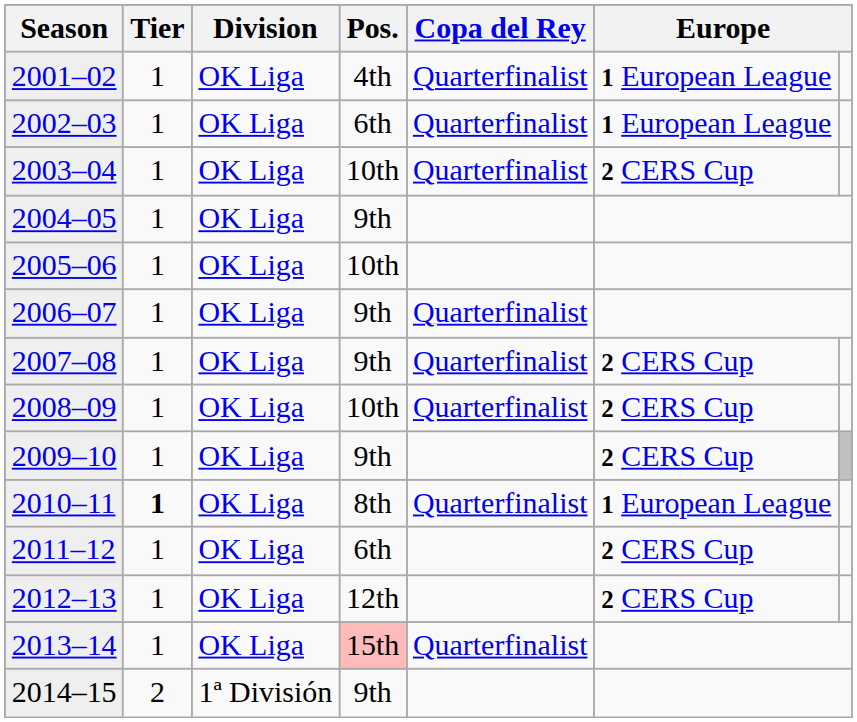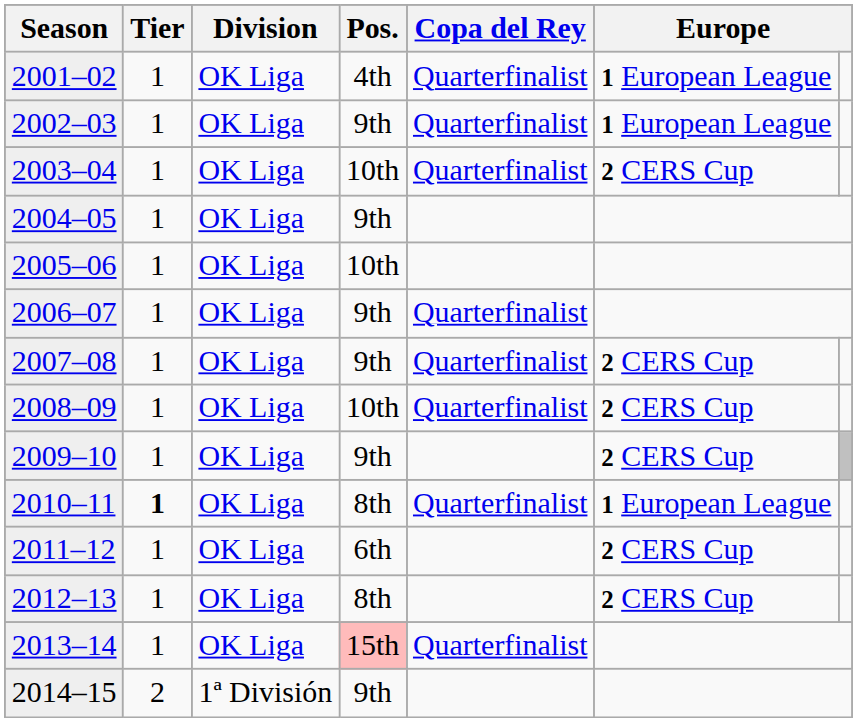2002–03 | Pos.: 6th -> 9th
2012–13 | Pos.: 12th -> 8th
